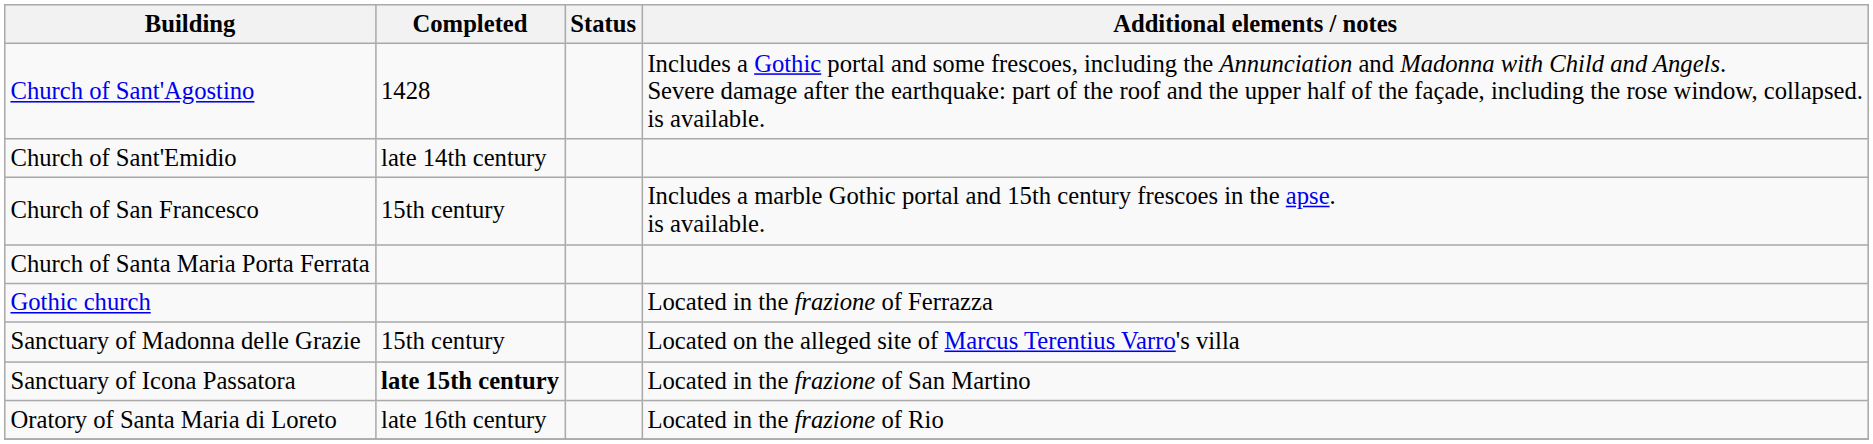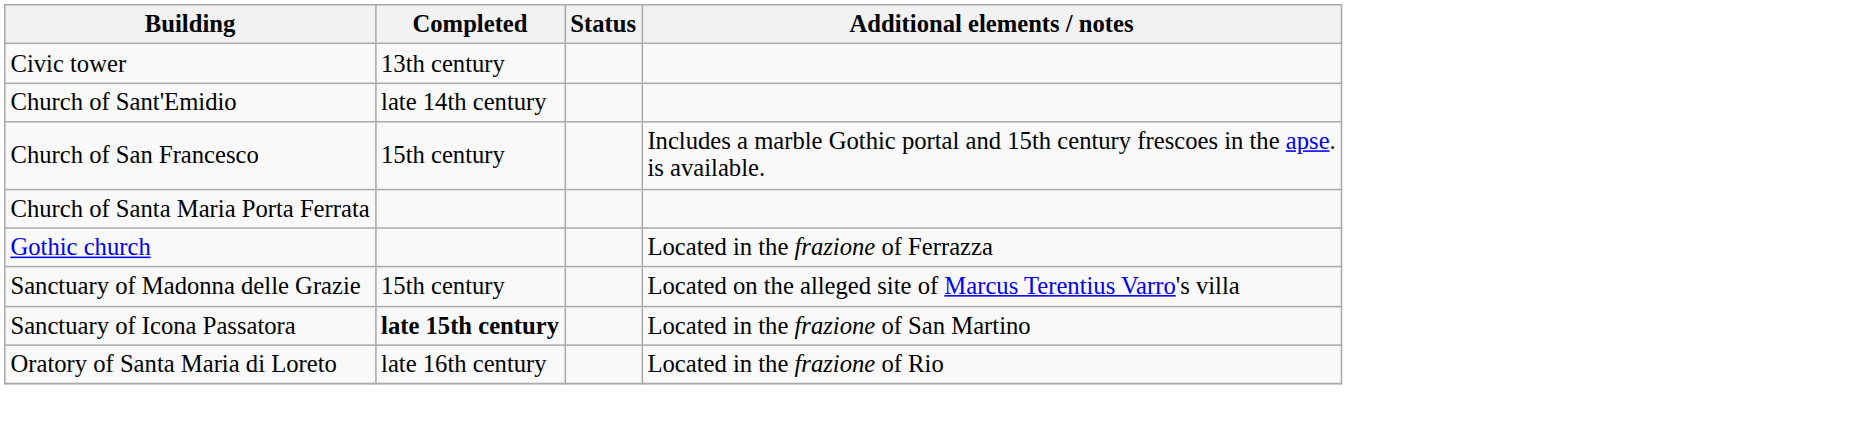+ row: Civic tower | 13th century
- row: Church of Sant'Agostino | 1428 | Includes a Gothic portal and some frescoes, including the Annunciation and Madonna with Child and Angels. Severe damage after the earthquake: part of the roof and the upper half of the façade, including the rose window, collapsed. is available.
